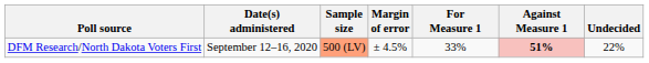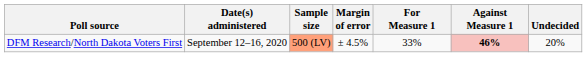DFM Research/North Dakota Voters First | Against Measure 1: 51% -> 46%
DFM Research/North Dakota Voters First | Undecided: 22% -> 20%
